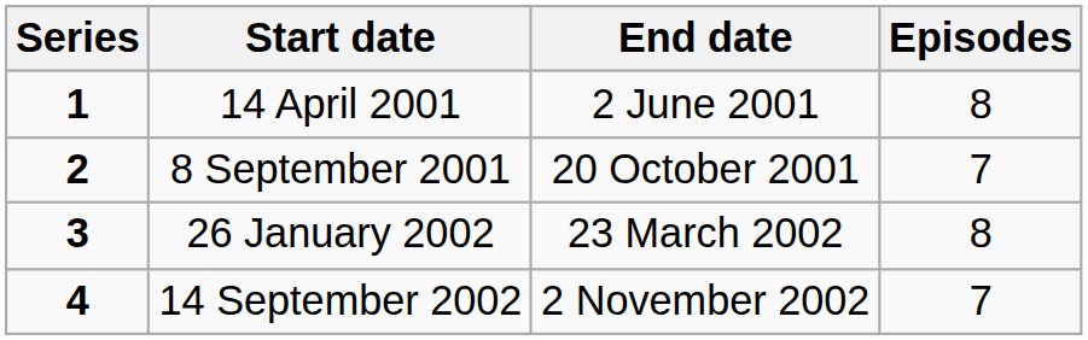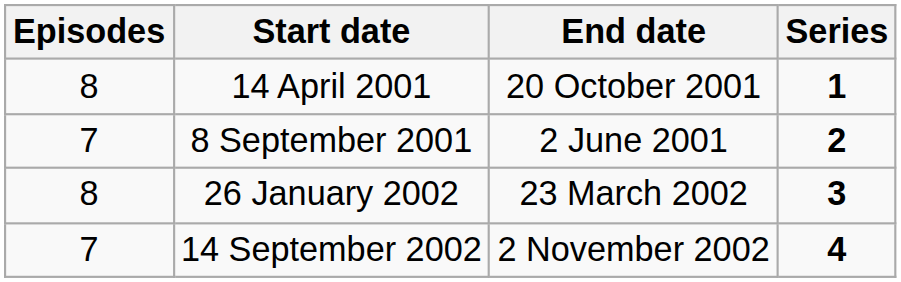columns swapped: Series <-> Episodes
14 April 2001 | End date: 2 June 2001 -> 20 October 2001
8 September 2001 | End date: 20 October 2001 -> 2 June 2001
